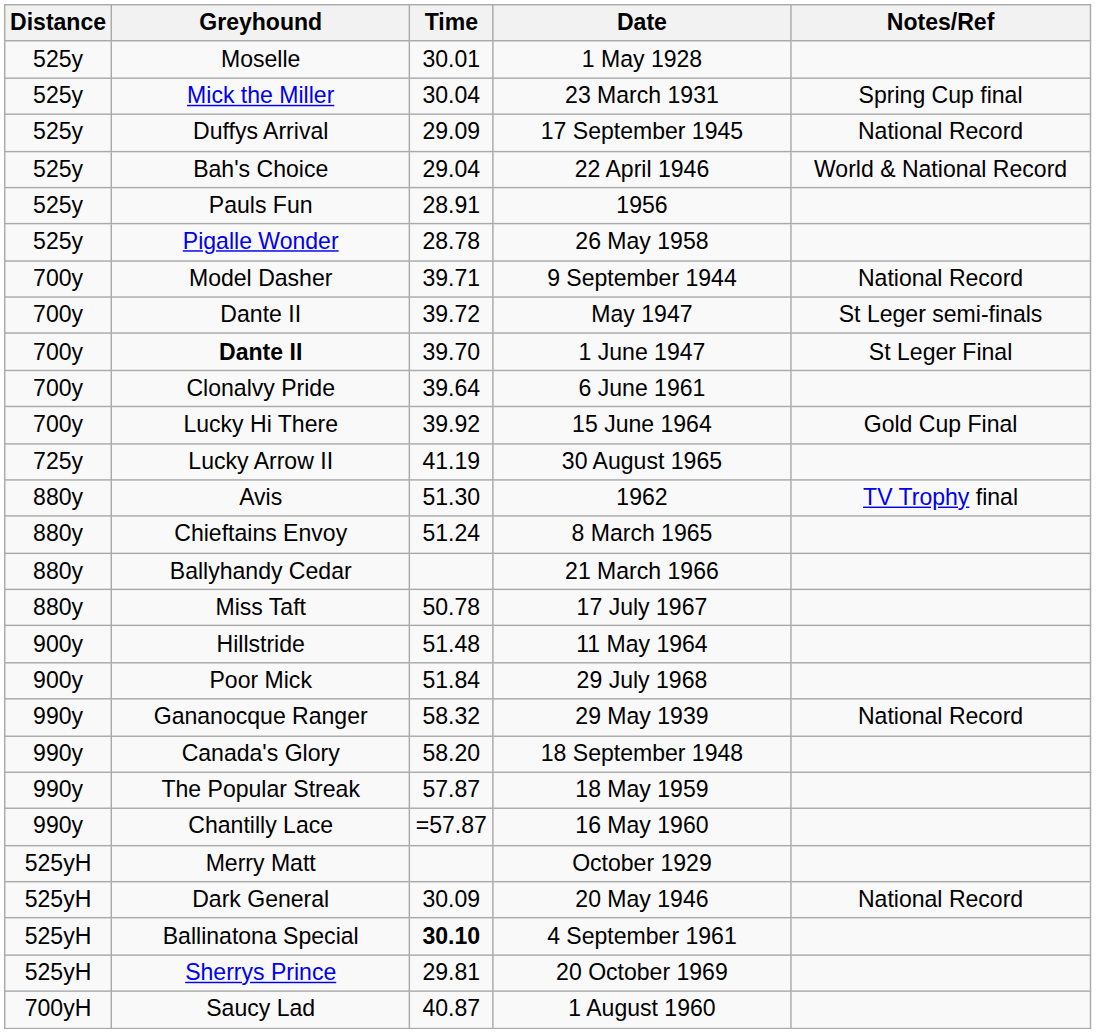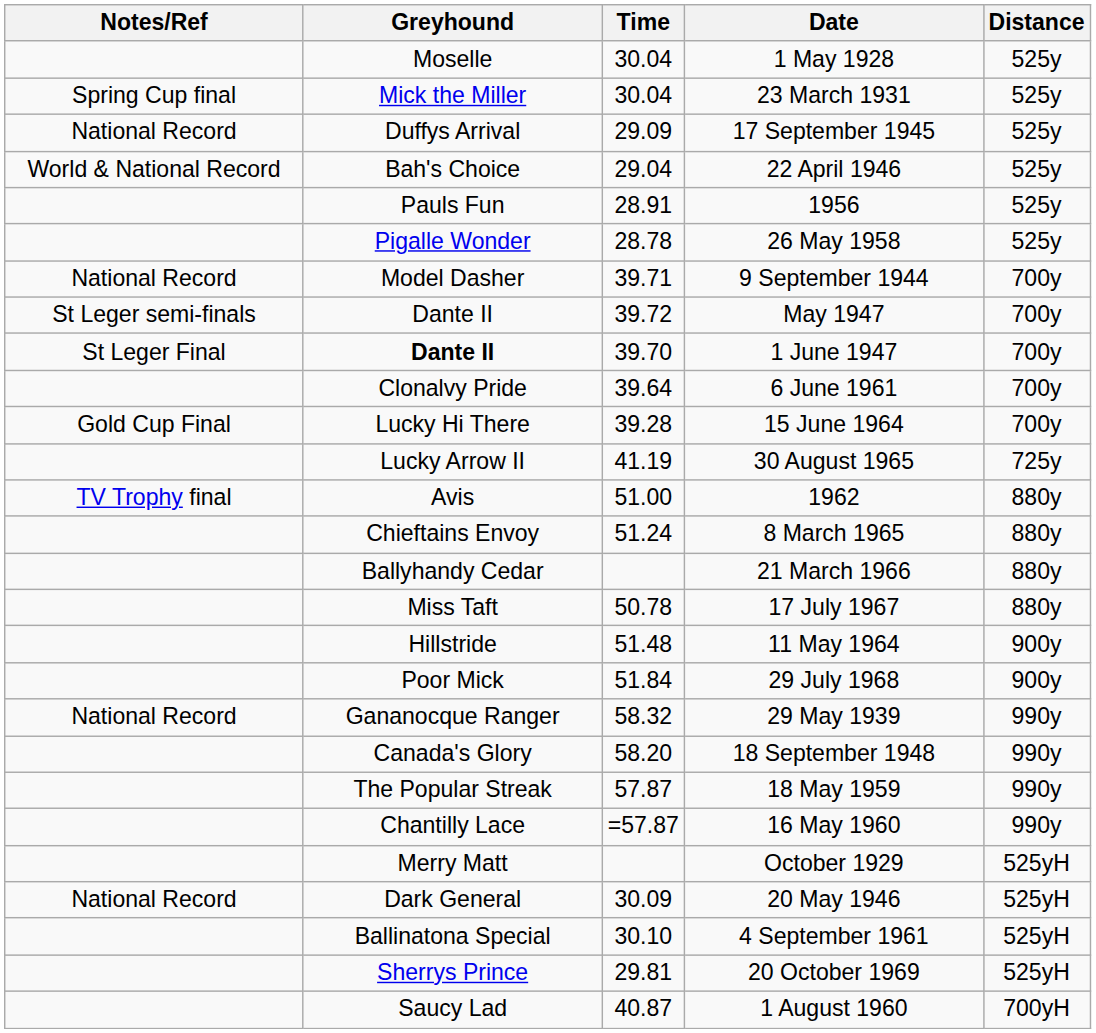columns swapped: Distance <-> Notes/Ref
1 May 1928 | Time: 30.01 -> 30.04
15 June 1964 | Time: 39.92 -> 39.28
1962 | Time: 51.30 -> 51.00
4 September 1961 | Time: bold -> normal
